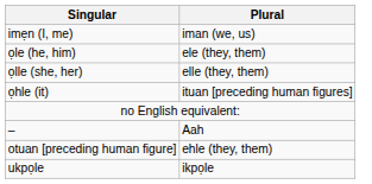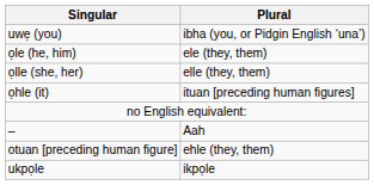- row: imẹn (I, me) | iman (we, us)
+ row: uwẹ (you) | ibha (you, or Pidgin English ‘una’)
